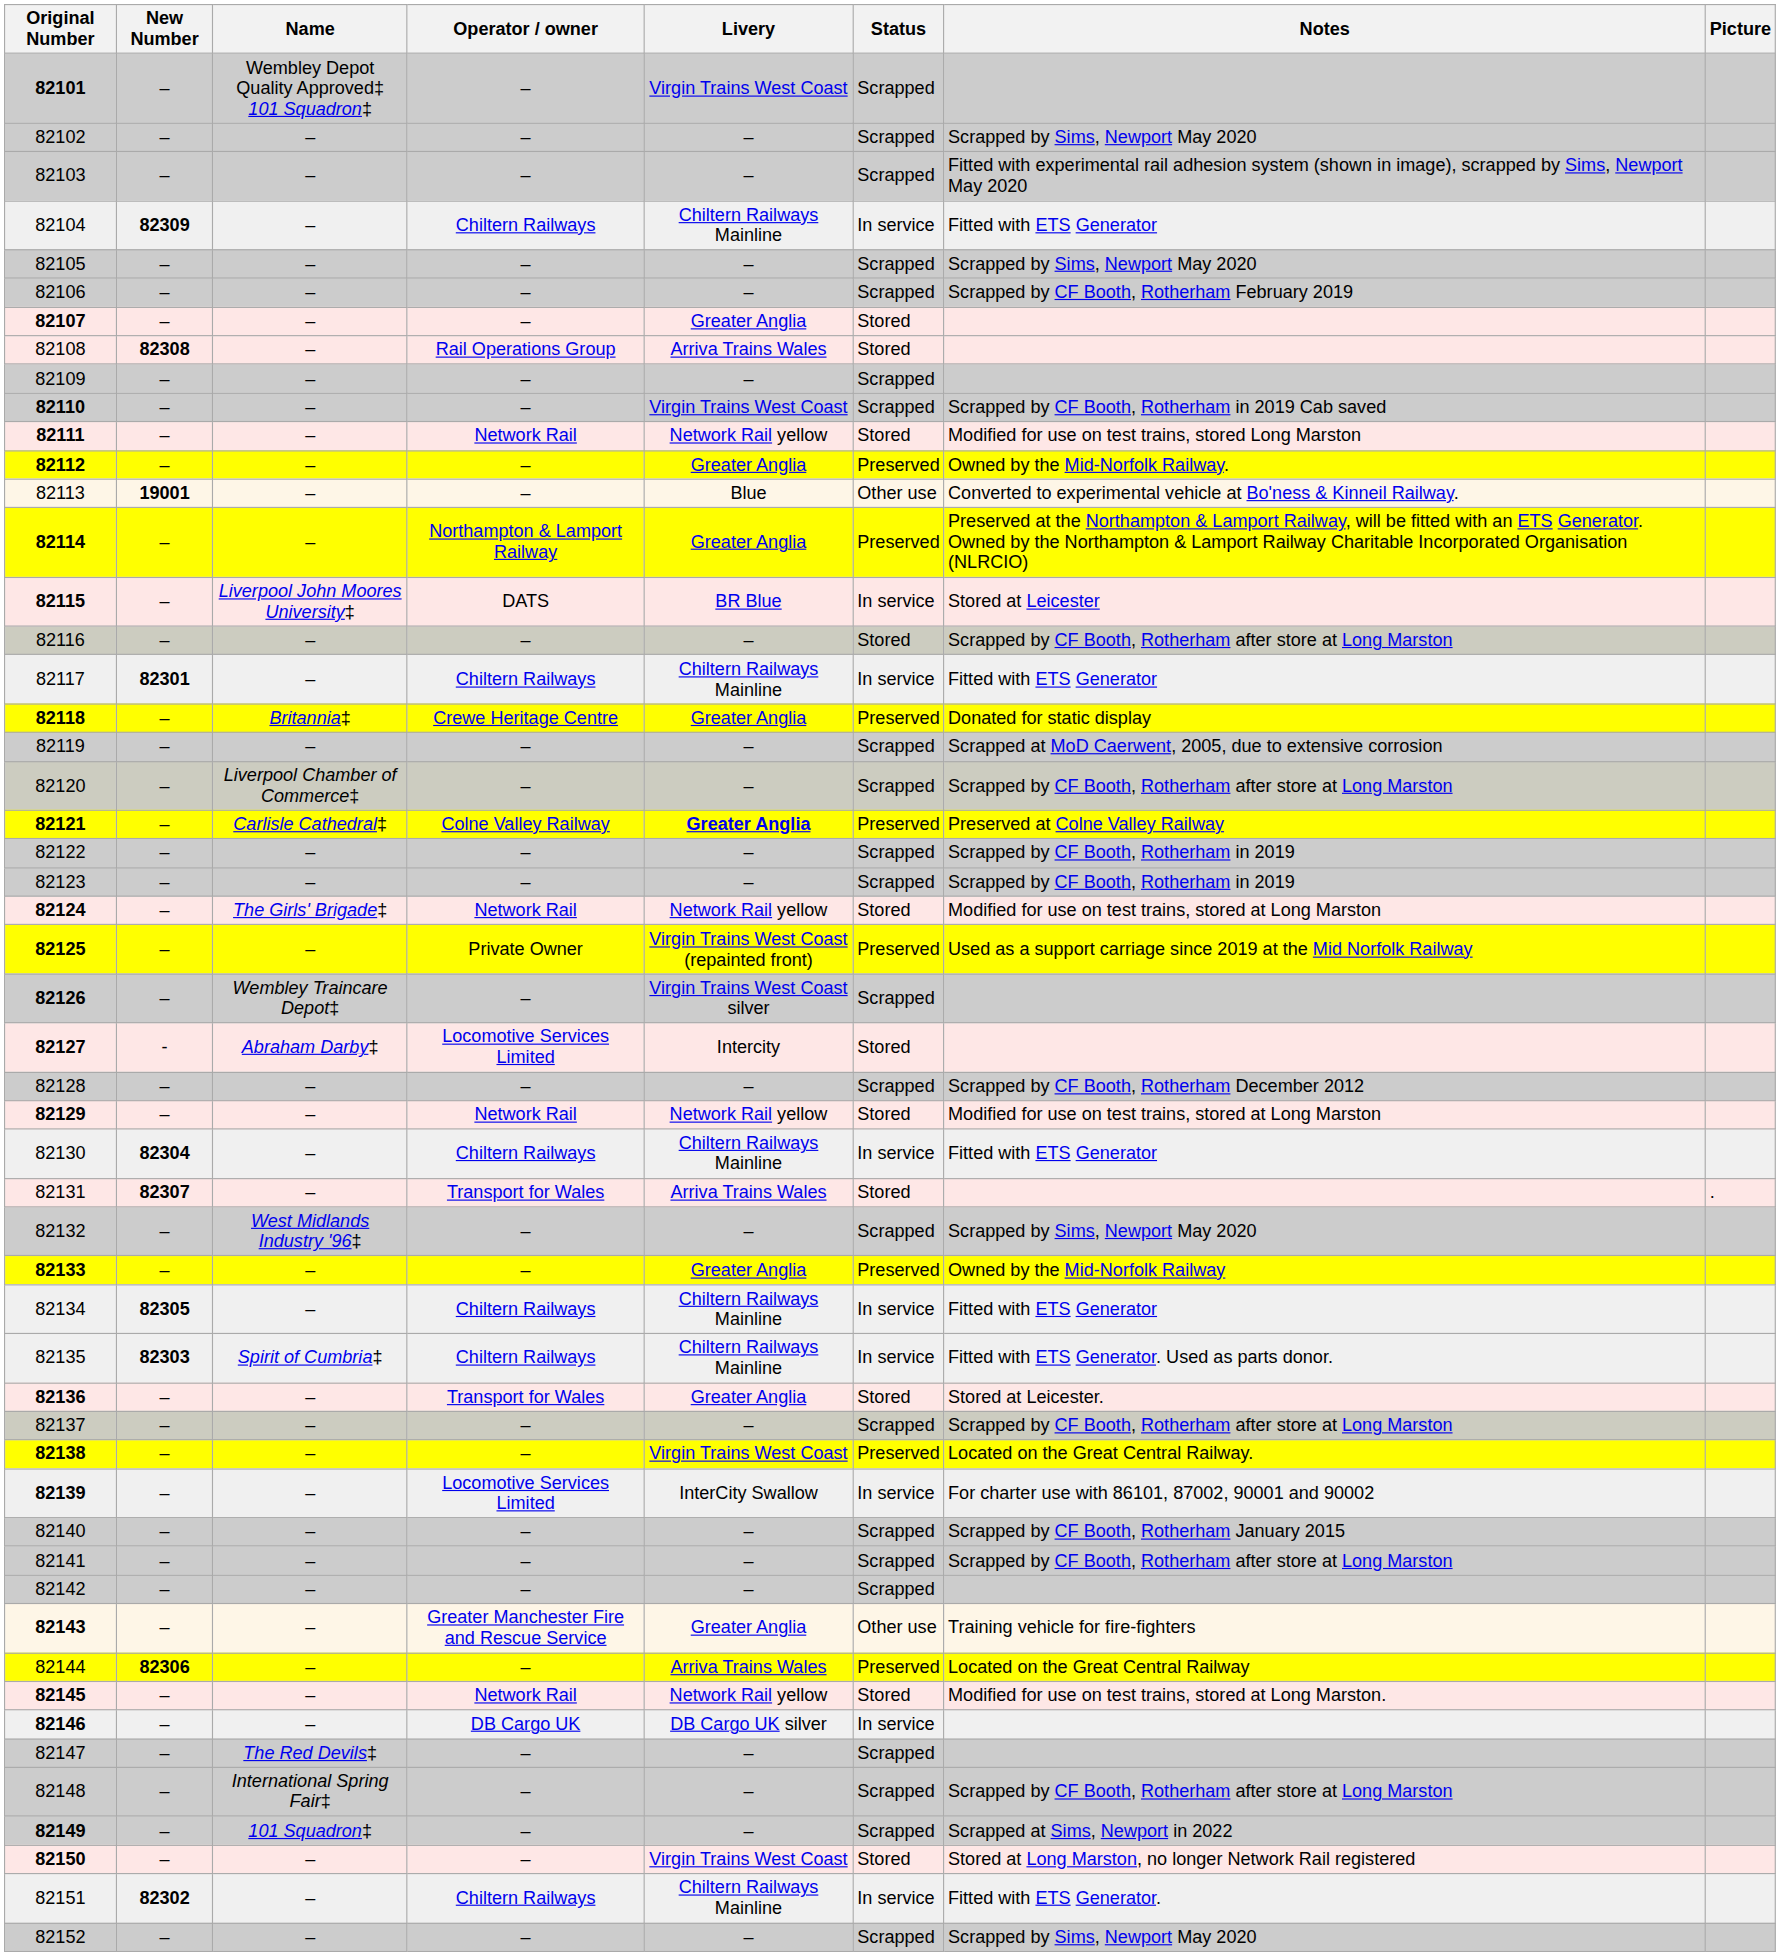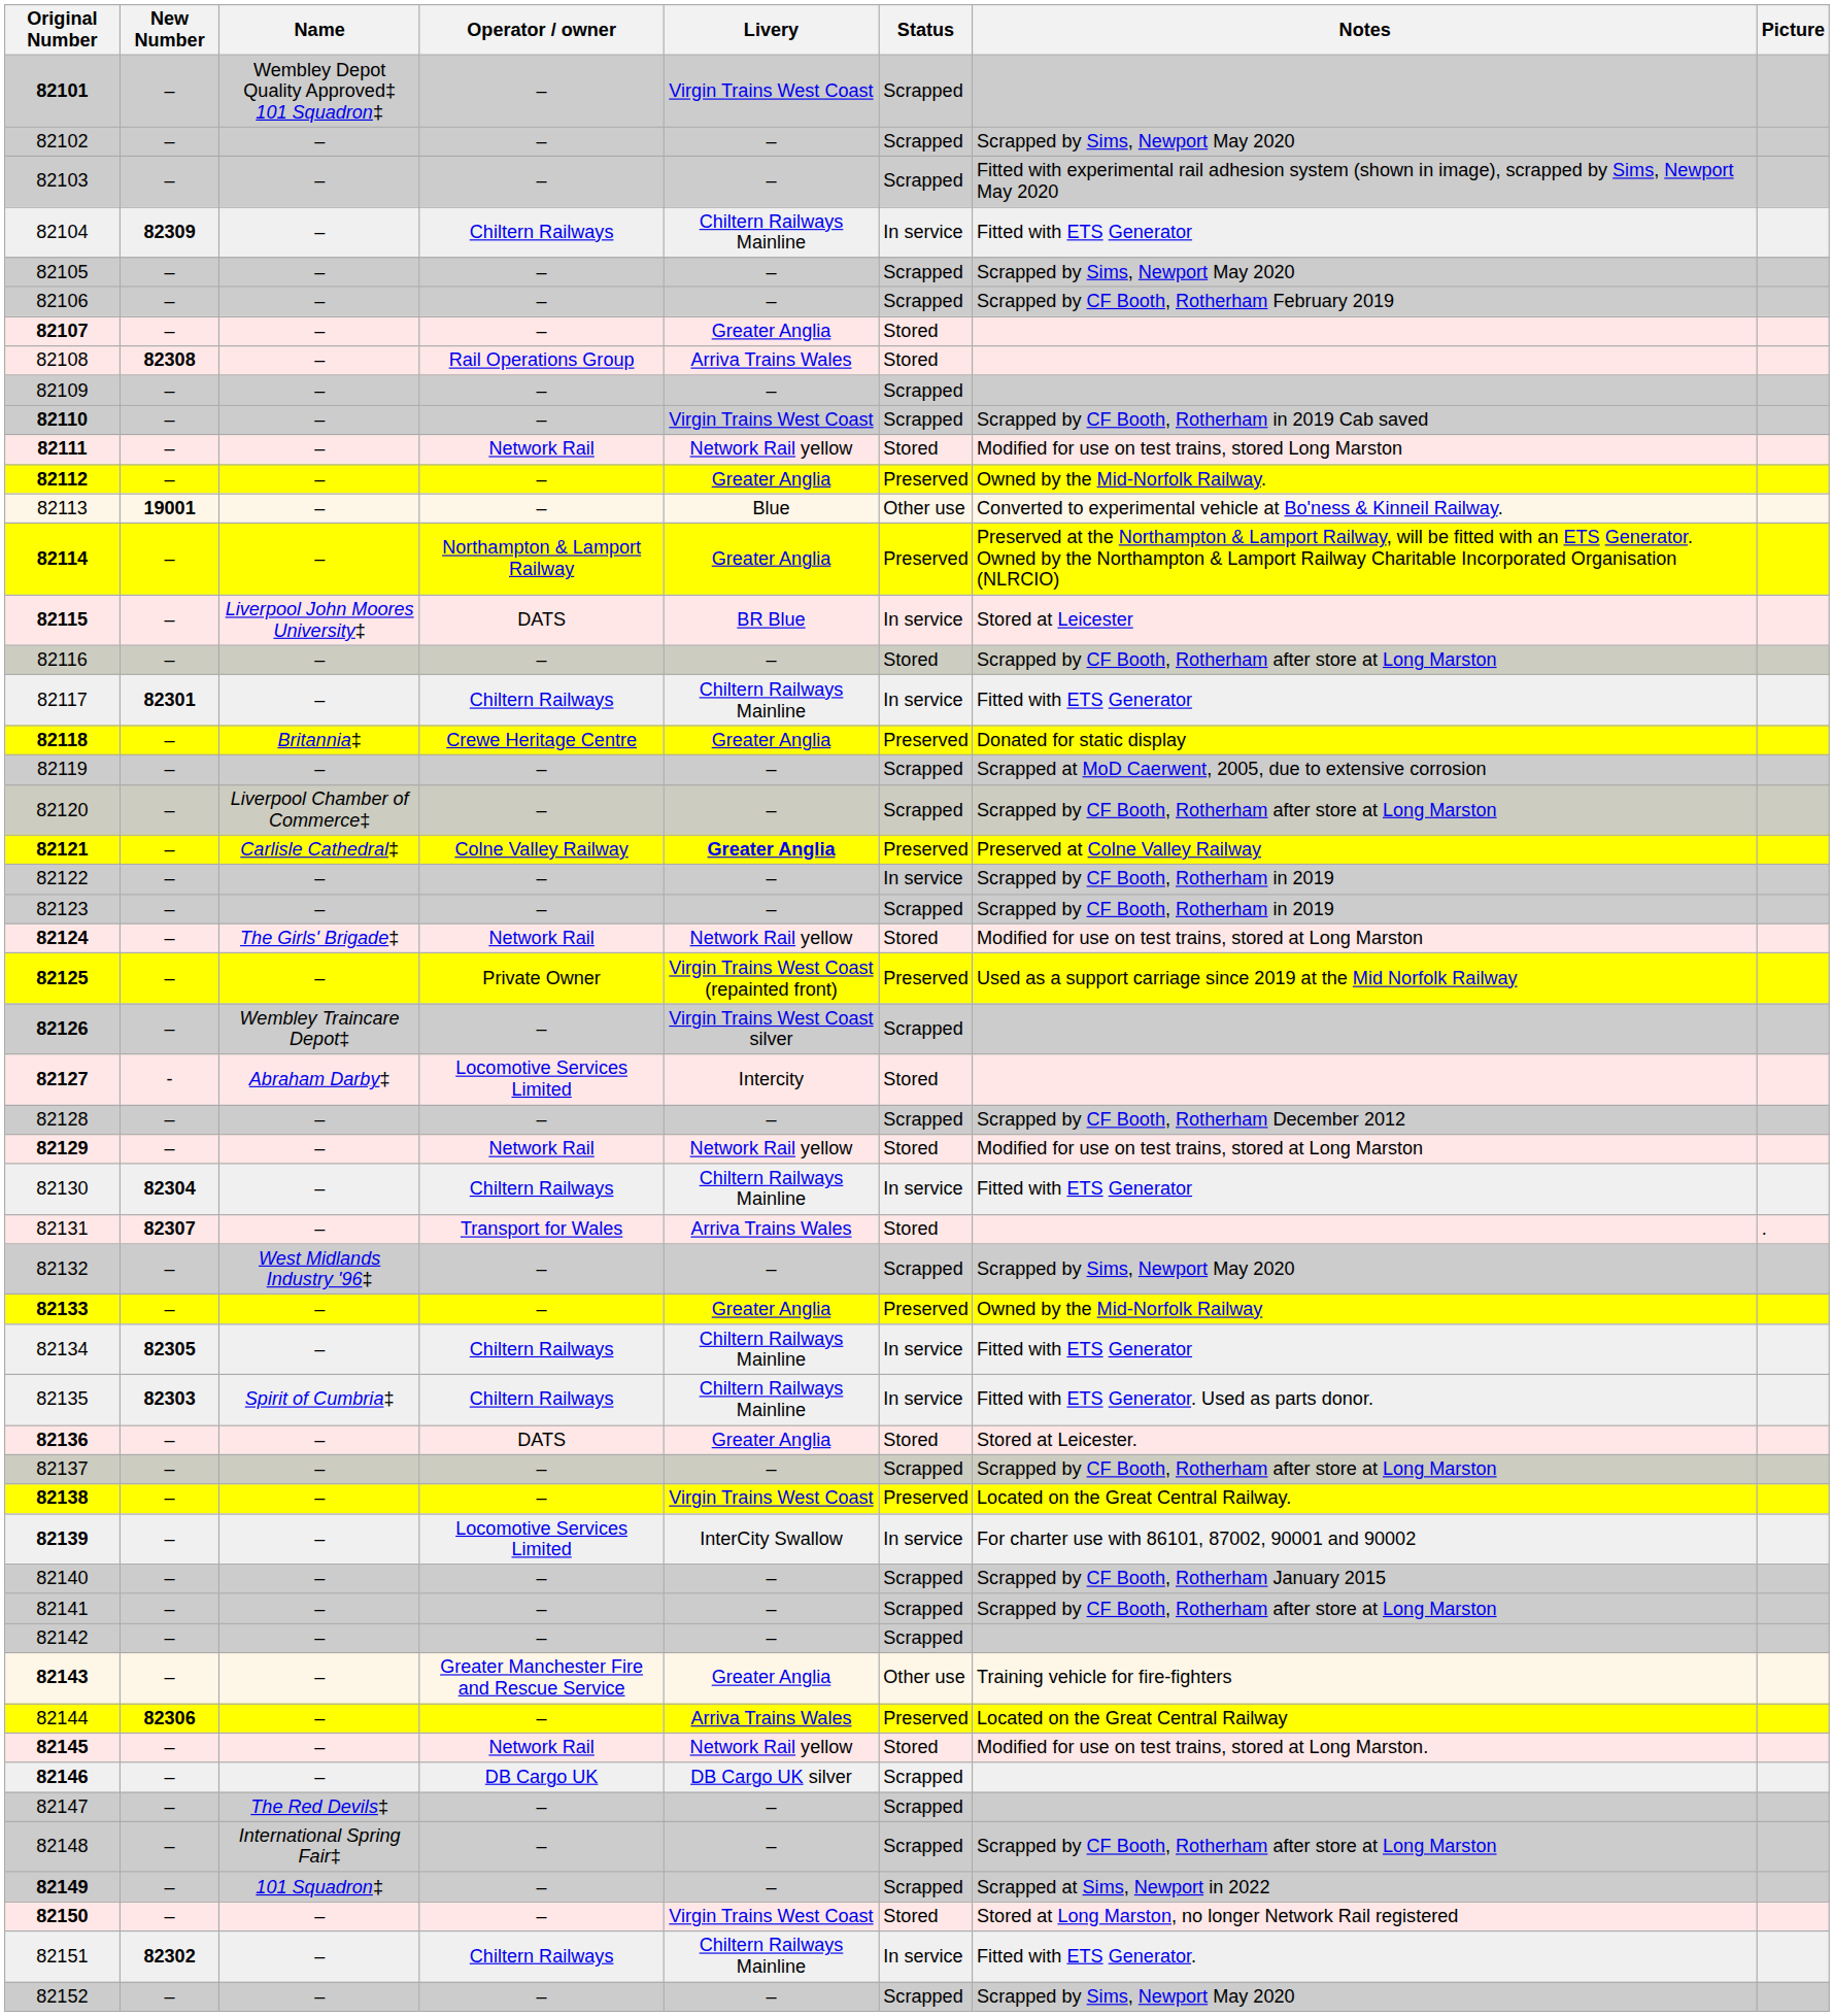82122 | Status: Scrapped -> In service
82136 | Operator / owner: Transport for Wales -> DATS
82146 | Status: In service -> Scrapped
